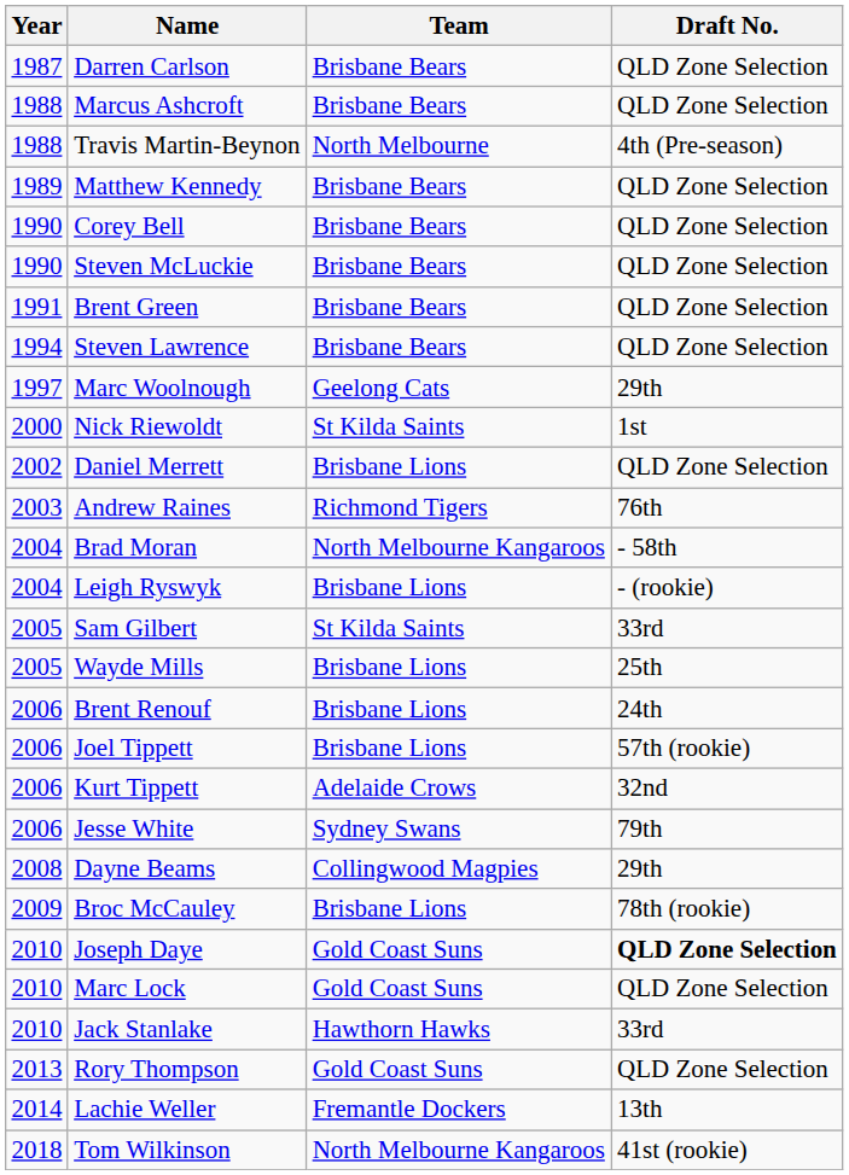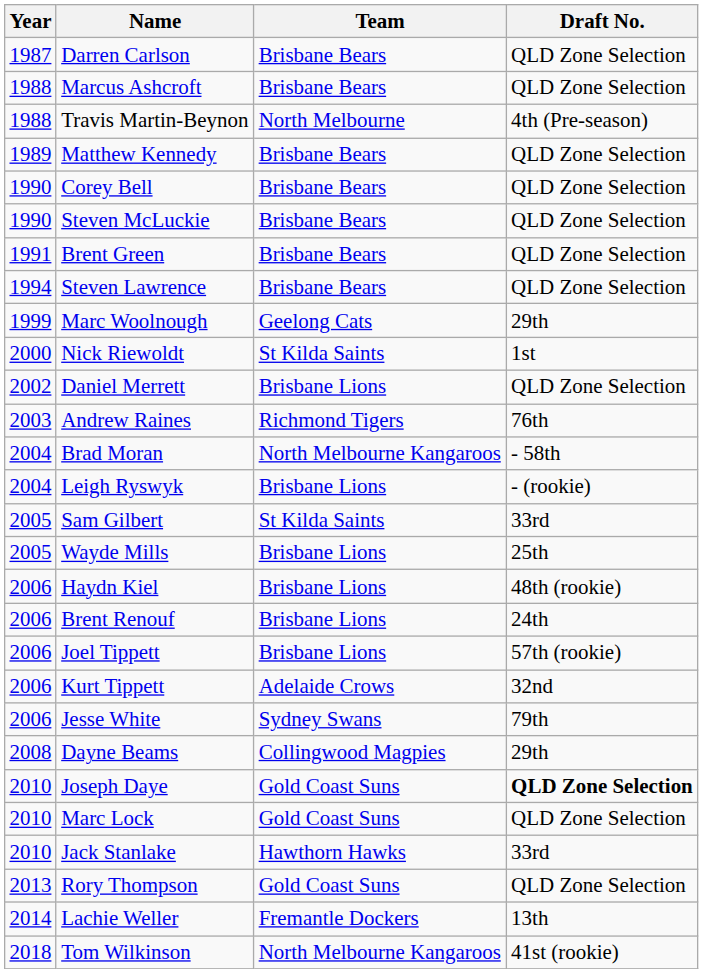Marc Woolnough | Year: 1997 -> 1999
+ row: 2006 | Haydn Kiel | Brisbane Lions | 48th (rookie)
- row: 2009 | Broc McCauley | Brisbane Lions | 78th (rookie)
